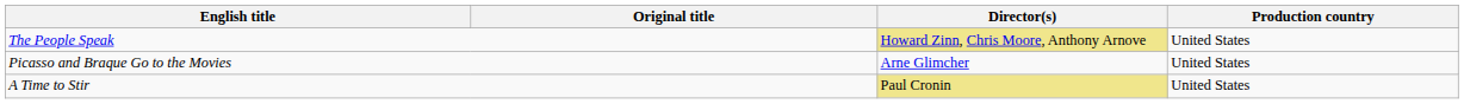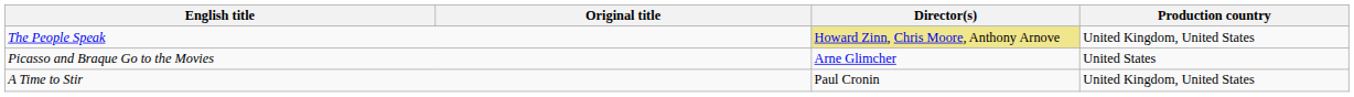The People Speak | Production country: United States -> United Kingdom, United States
A Time to Stir | Director(s): khaki background -> no background
A Time to Stir | Production country: United States -> United Kingdom, United States
